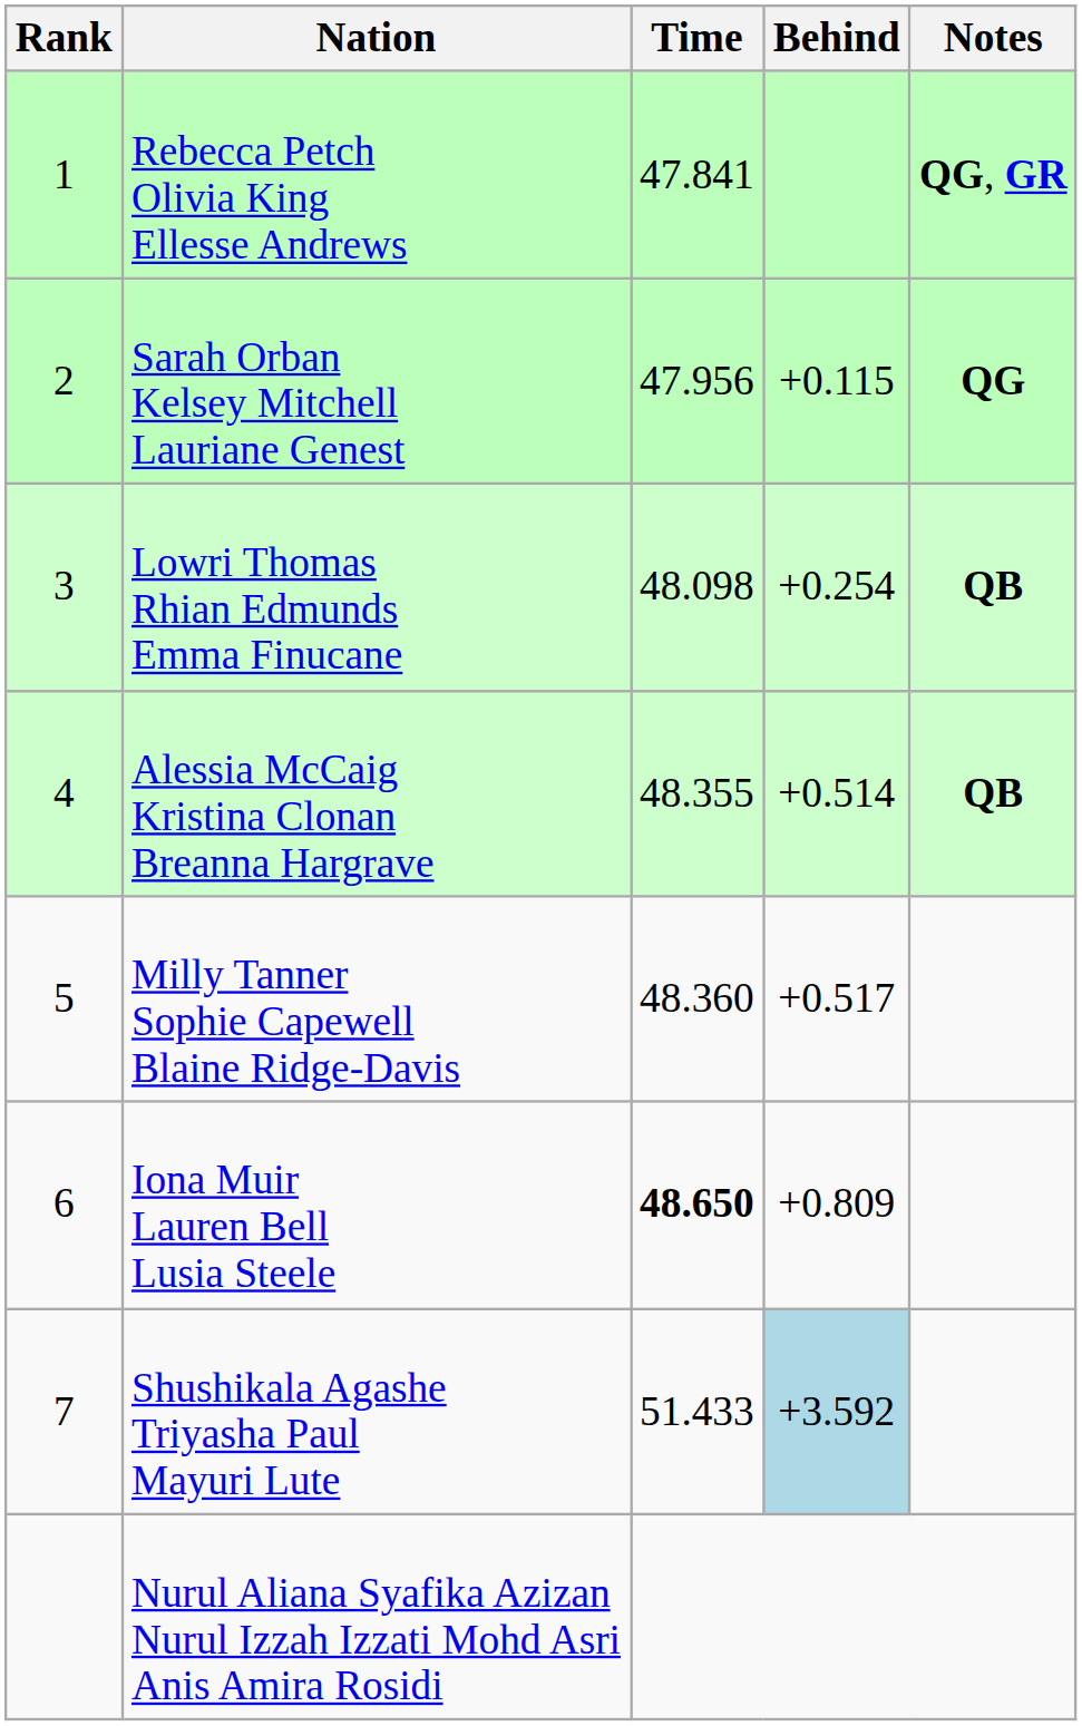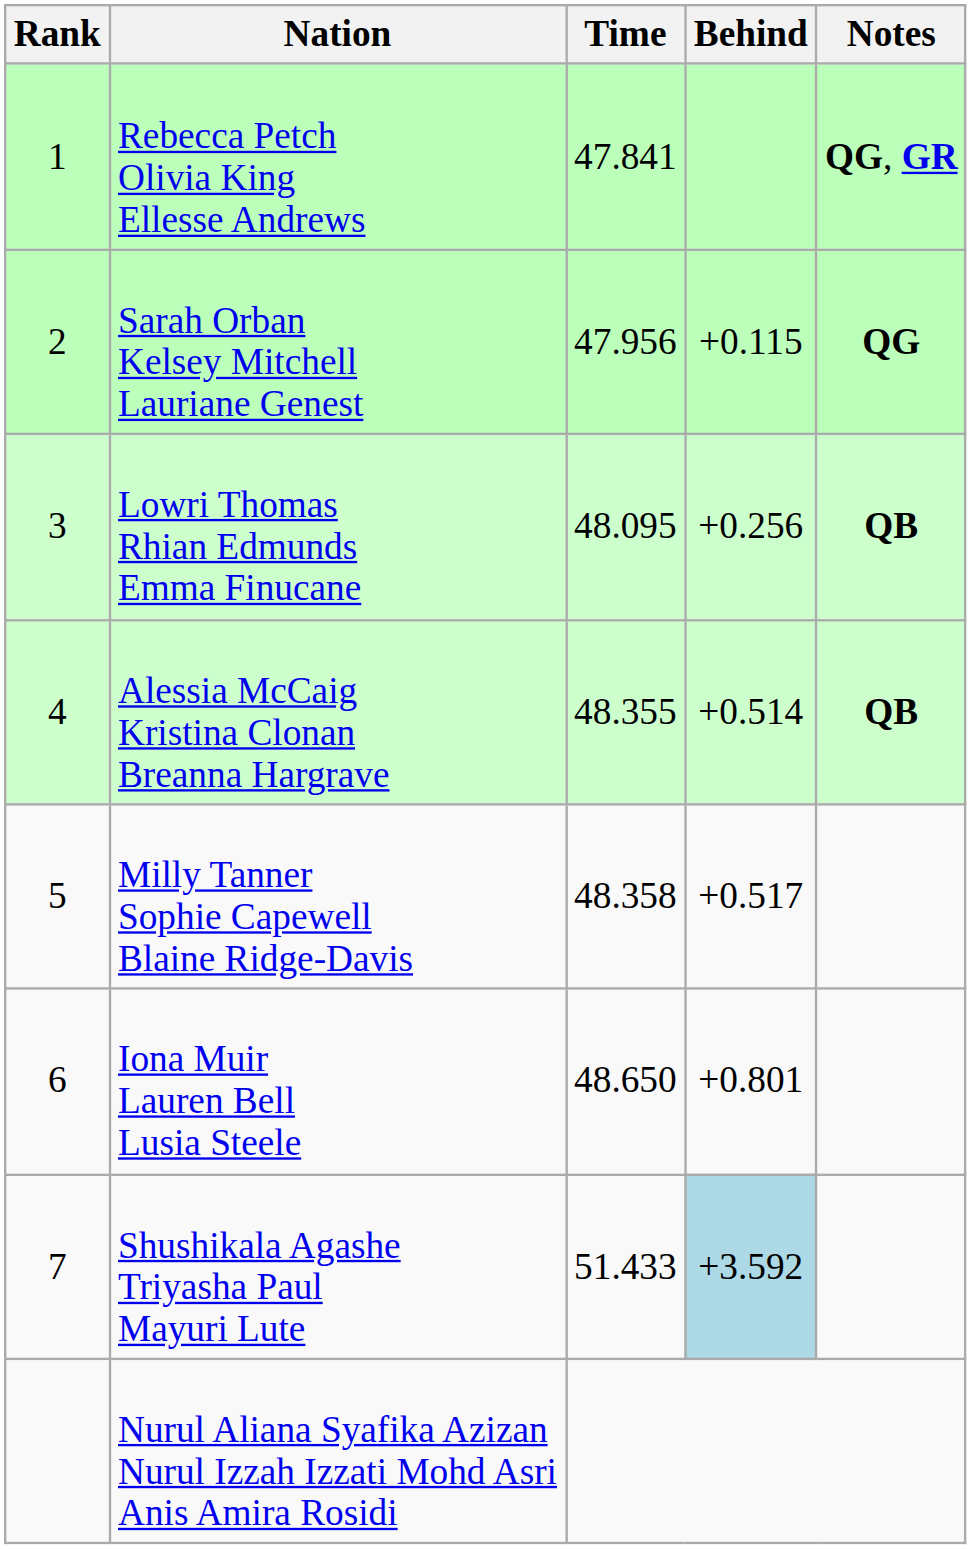Lowri Thomas Rhian Edmunds Emma Finucane | Time: 48.098 -> 48.095
Lowri Thomas Rhian Edmunds Emma Finucane | Behind: +0.254 -> +0.256
Milly Tanner Sophie Capewell Blaine Ridge-Davis | Time: 48.360 -> 48.358
Iona Muir Lauren Bell Lusia Steele | Time: bold -> normal
Iona Muir Lauren Bell Lusia Steele | Behind: +0.809 -> +0.801
